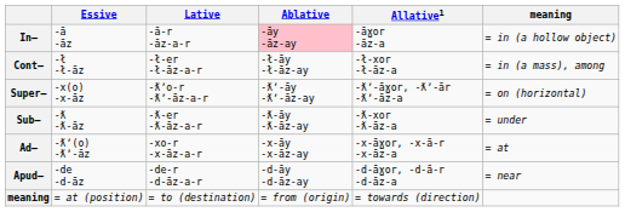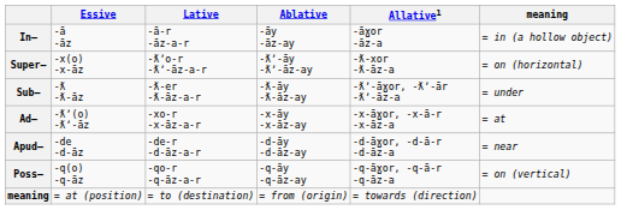In— | Ablative: pink background -> no background
- row: Cont— | -ł -ł-āz | -ł-er -ł-āz-a-r | -ł-āy -ł-āz-ay | -ł-xor -ł-āz-a | = in (a mass), among
Super— | Allative1: -ƛʼ-āɣor, -ƛʼ-ār -ƛʼ-āz-a -> -ƛ-xor -ƛ-āz-a
Sub— | Allative1: -ƛ-xor -ƛ-āz-a -> -ƛʼ-āɣor, -ƛʼ-ār -ƛʼ-āz-a
+ row: Poss— | -q(o) -q-āz | -qo-r -q-āz-a-r | -q-āy -q-āz-ay | -q-āɣor, -q-ā-r -q-āz-a | = on (vertical)
